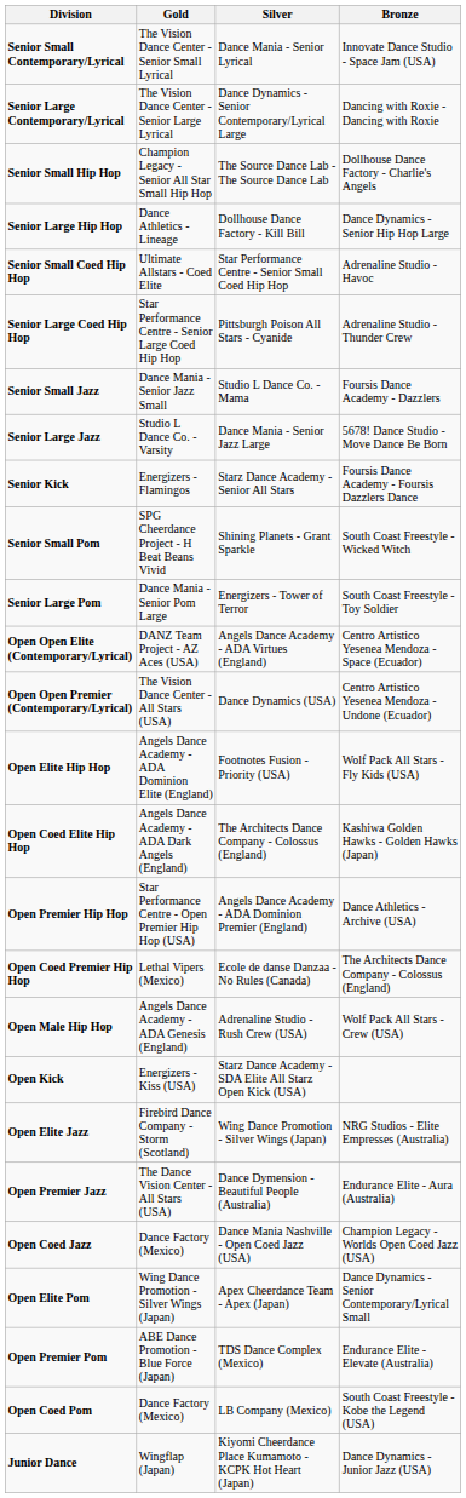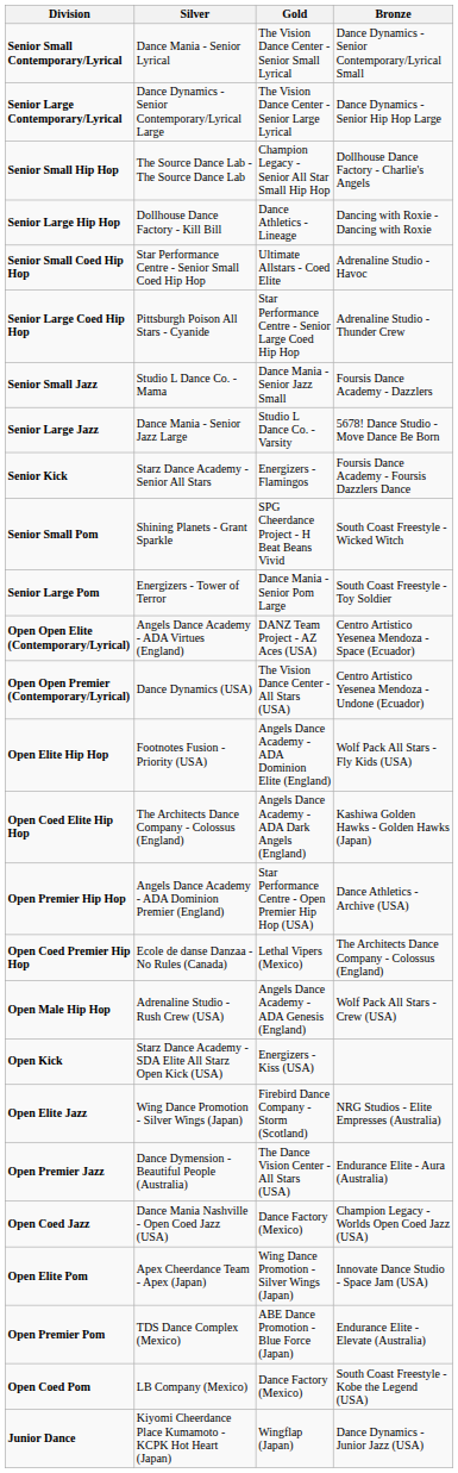columns swapped: Gold <-> Silver
Senior Small Contemporary/Lyrical | Bronze: Innovate Dance Studio - Space Jam (USA) -> Dance Dynamics - Senior Contemporary/Lyrical Small
Senior Large Contemporary/Lyrical | Bronze: Dancing with Roxie - Dancing with Roxie -> Dance Dynamics - Senior Hip Hop Large
Senior Large Hip Hop | Bronze: Dance Dynamics - Senior Hip Hop Large -> Dancing with Roxie - Dancing with Roxie
Open Elite Pom | Bronze: Dance Dynamics - Senior Contemporary/Lyrical Small -> Innovate Dance Studio - Space Jam (USA)
